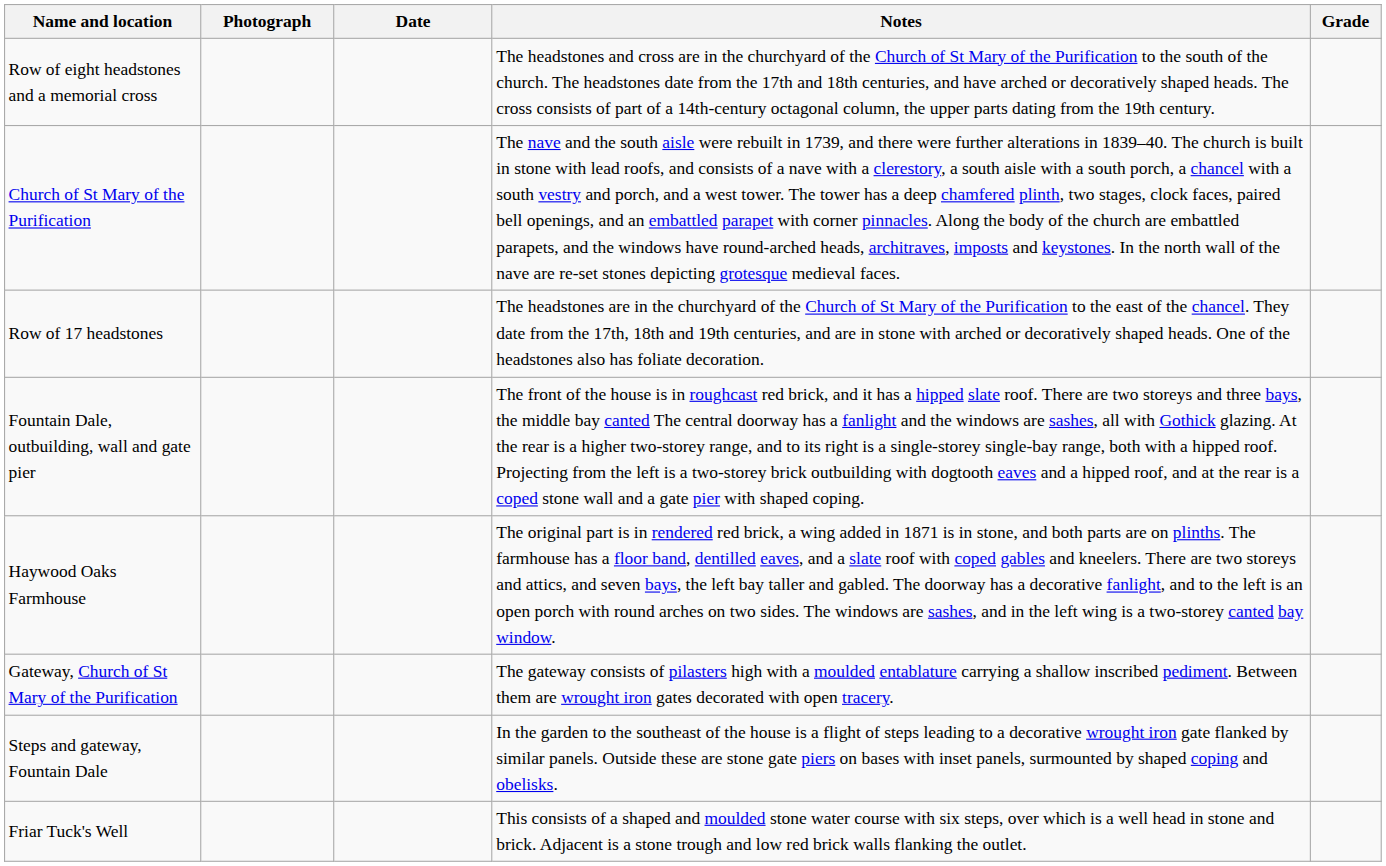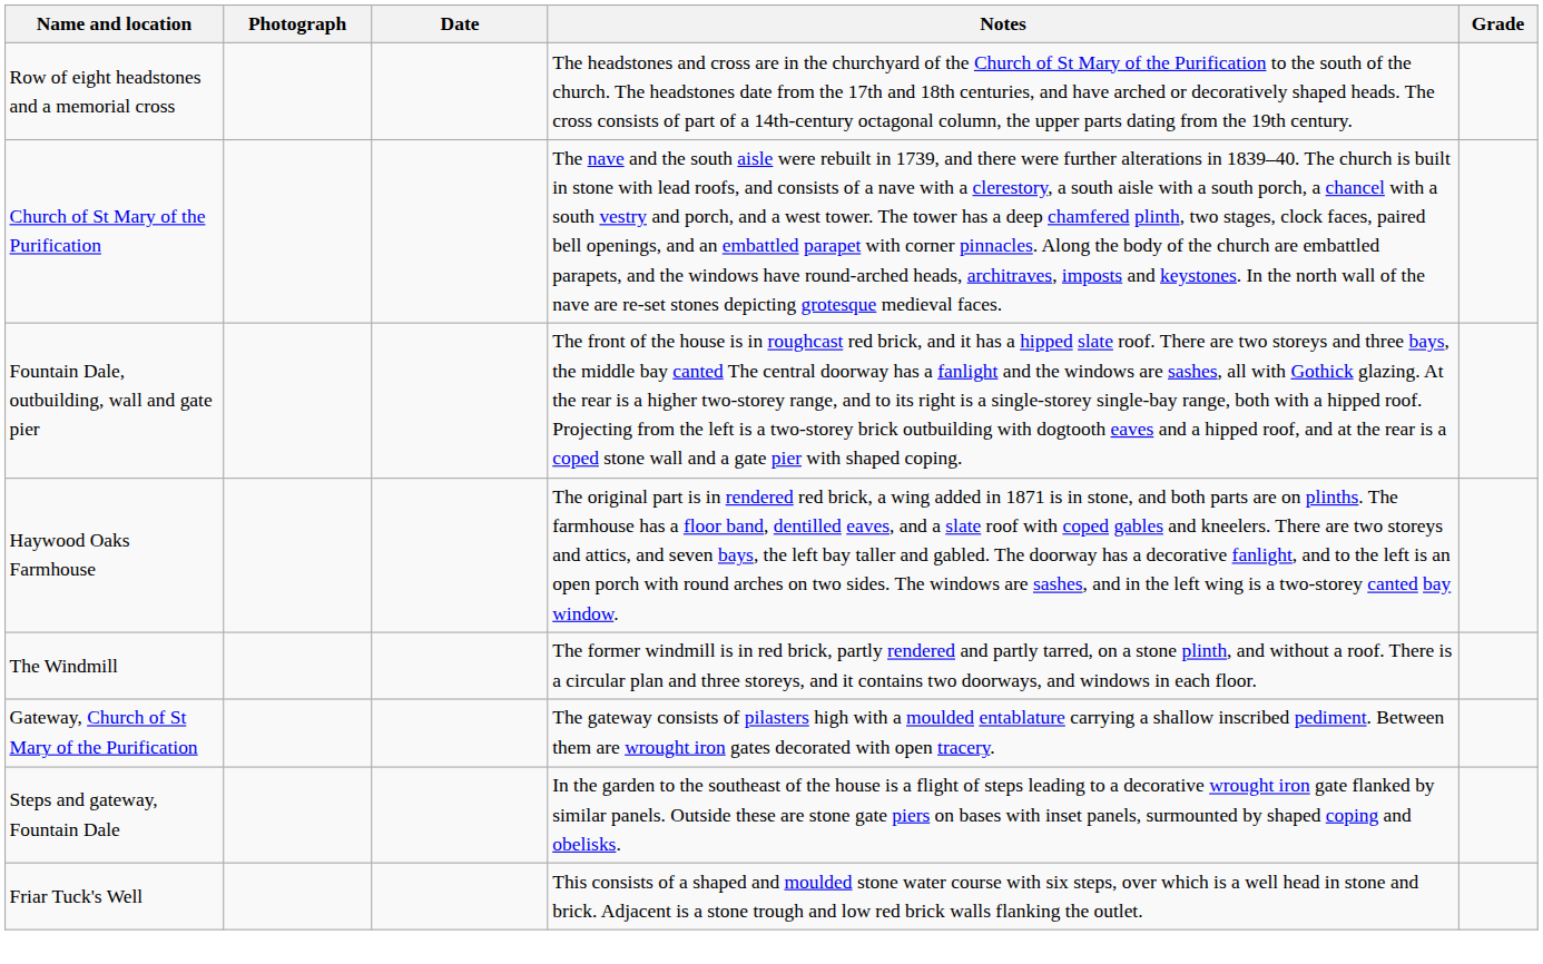- row: Row of 17 headstones | The headstones are in the churchyard of the Church of St Mary of the Purification to the east of the chancel. They date from the 17th, 18th and 19th centuries, and are in stone with arched or decoratively shaped heads. One of the headstones also has foliate decoration.
+ row: The Windmill | The former windmill is in red brick, partly rendered and partly tarred, on a stone plinth, and without a roof. There is a circular plan and three storeys, and it contains two doorways, and windows in each floor.
